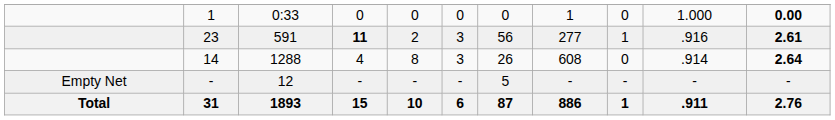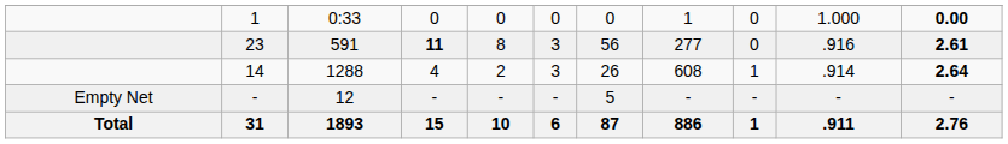23 | column 5: 2 -> 8
23 | column 9: 1 -> 0
14 | column 5: 8 -> 2
14 | column 9: 0 -> 1
